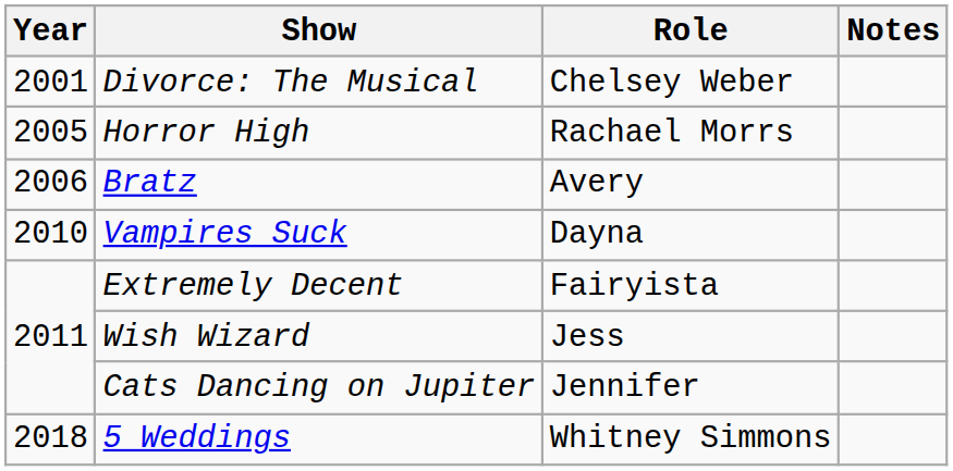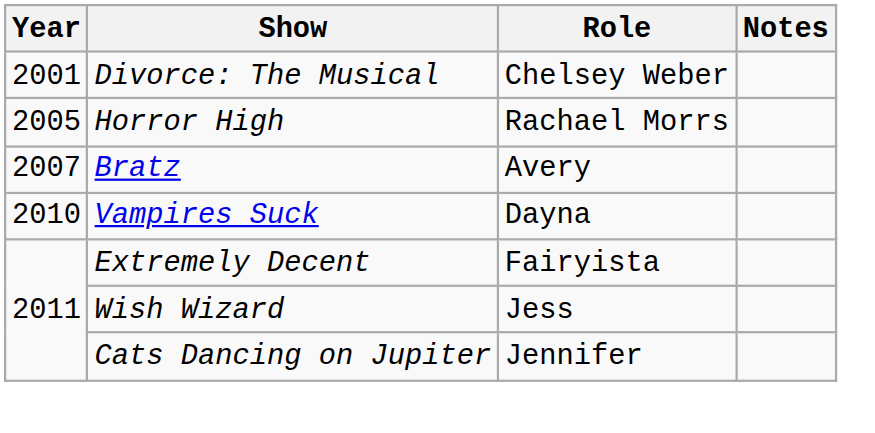Bratz | Year: 2006 -> 2007
- row: 2018 | 5 Weddings | Whitney Simmons
